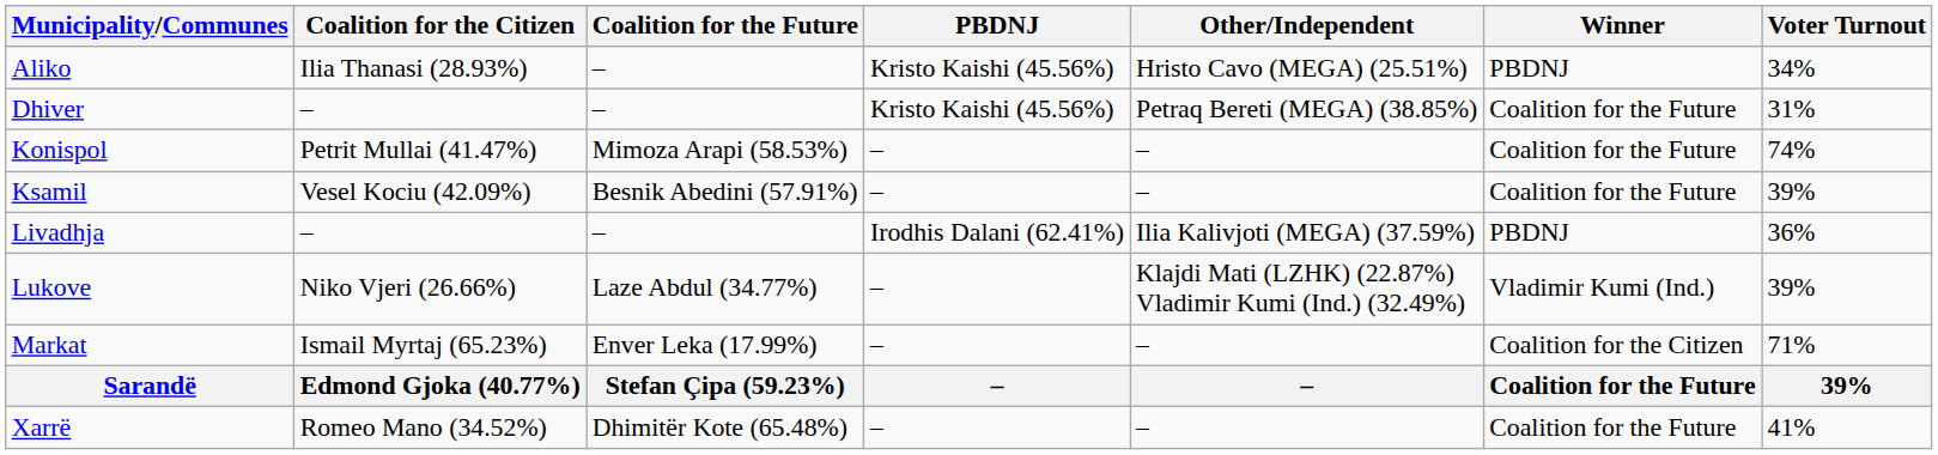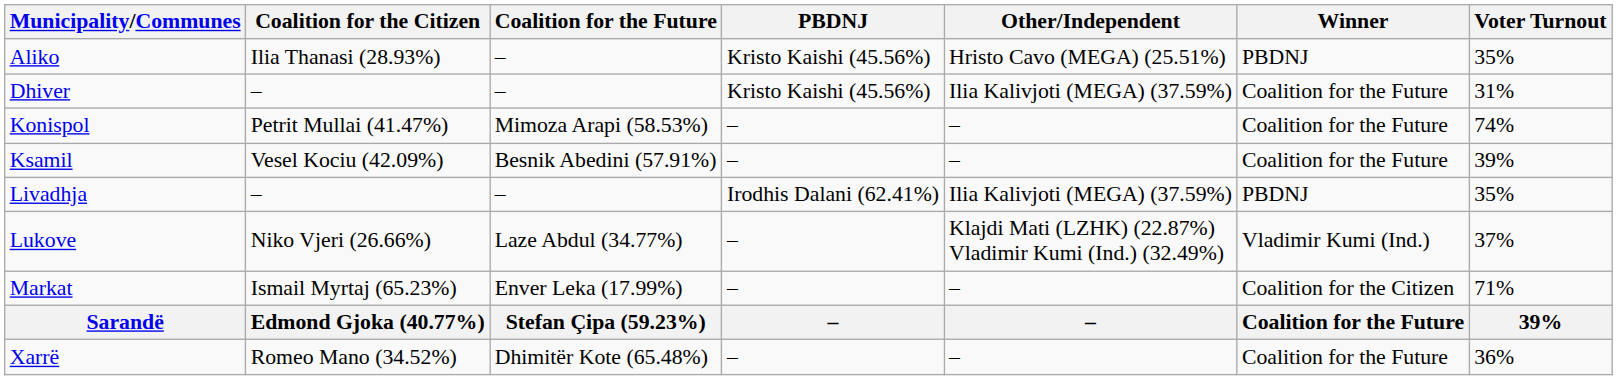Aliko | Voter Turnout: 34% -> 35%
Dhiver | Other/Independent: Petraq Bereti (MEGA) (38.85%) -> Ilia Kalivjoti (MEGA) (37.59%)
Livadhja | Voter Turnout: 36% -> 35%
Lukove | Voter Turnout: 39% -> 37%
Xarrë | Voter Turnout: 41% -> 36%
